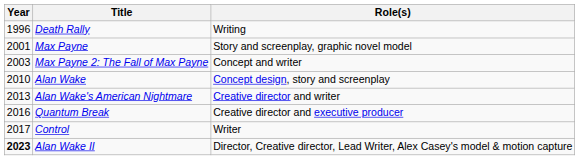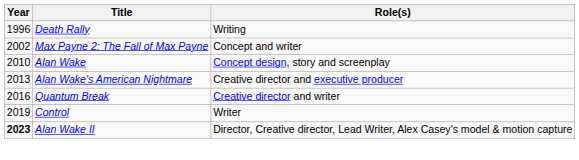- row: 2001 | Max Payne | Story and screenplay, graphic novel model
Max Payne 2: The Fall of Max Payne | Year: 2003 -> 2002
Alan Wake's American Nightmare | Role(s): Creative director and writer -> Creative director and executive producer
Quantum Break | Role(s): Creative director and executive producer -> Creative director and writer
Control | Year: 2017 -> 2019
